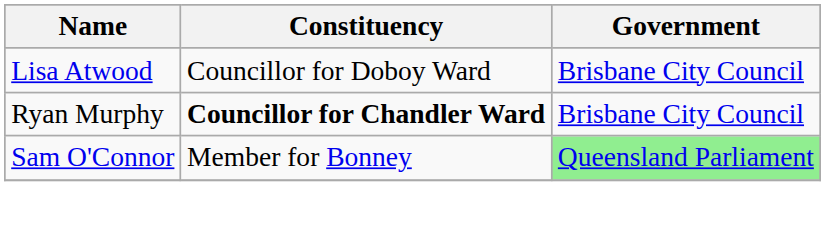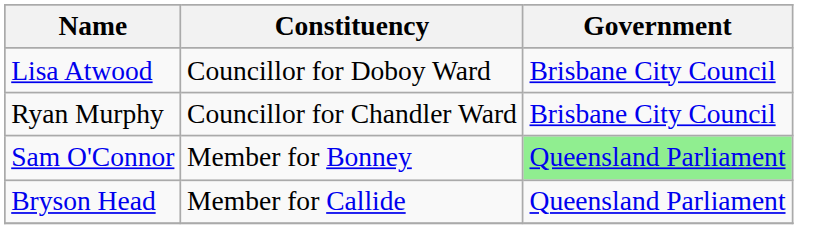Ryan Murphy | Constituency: bold -> normal
+ row: Bryson Head | Member for Callide | Queensland Parliament
